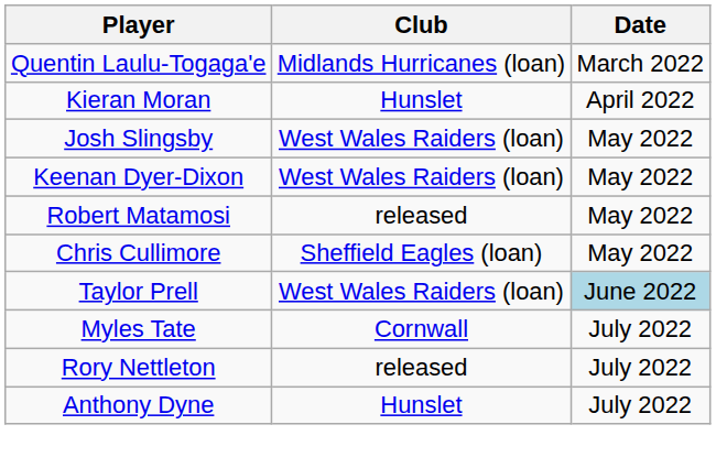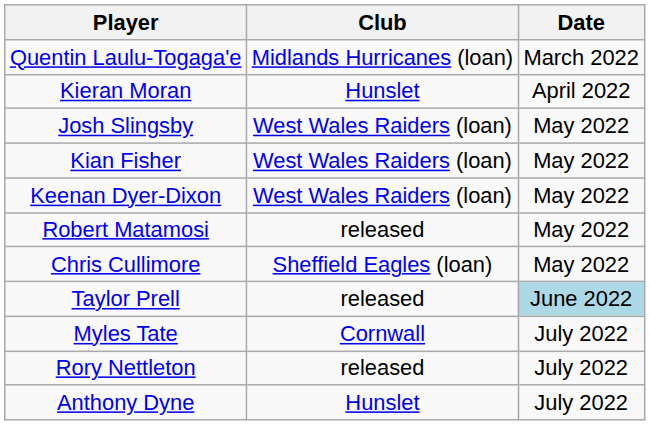+ row: Kian Fisher | West Wales Raiders (loan) | May 2022
Taylor Prell | Club: West Wales Raiders (loan) -> released
